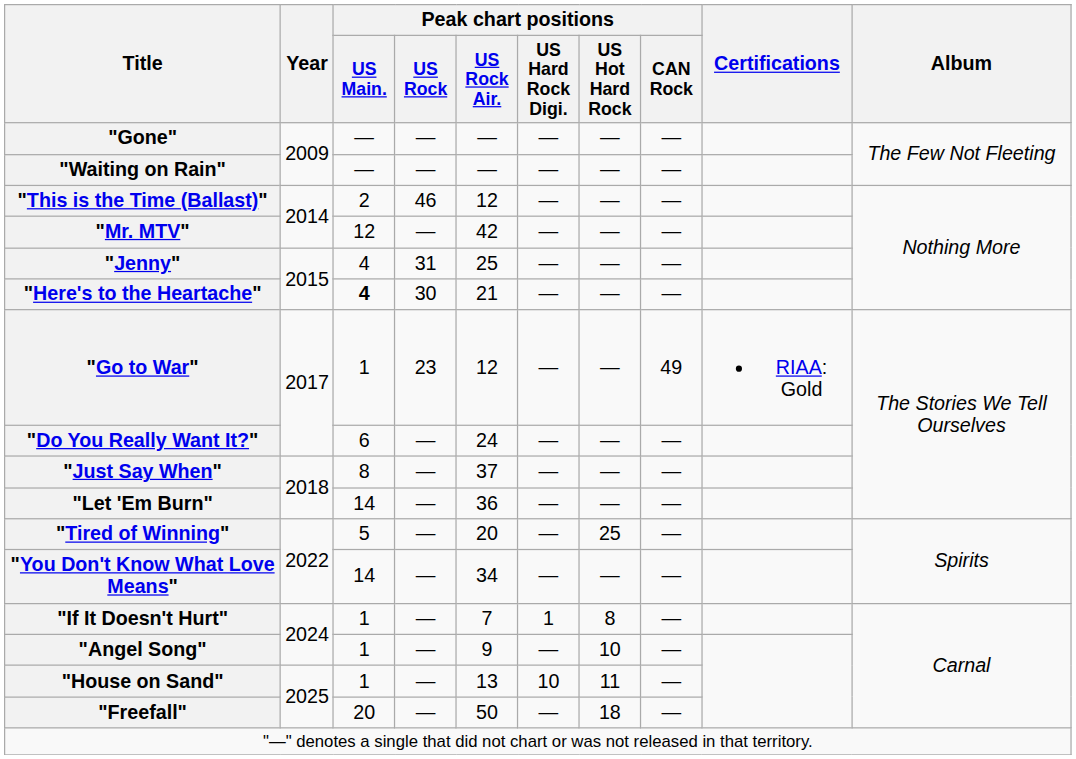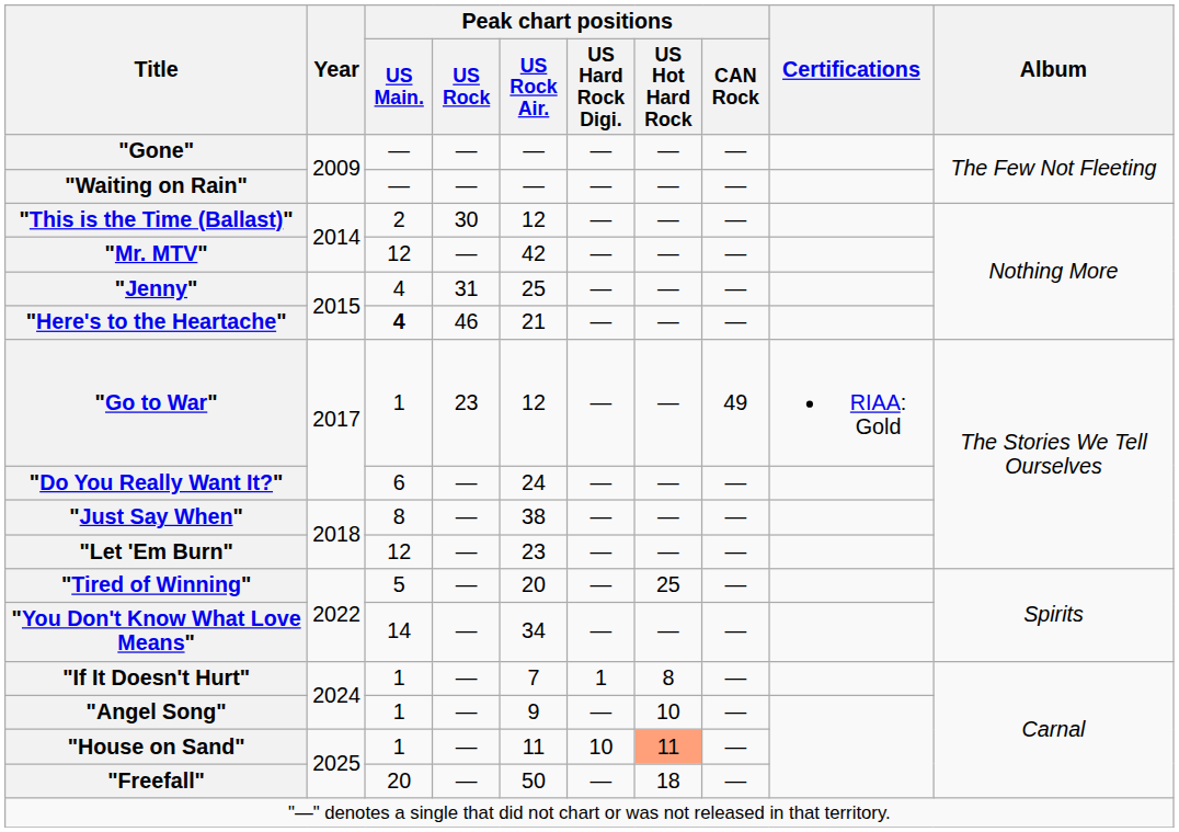"This is the Time (Ballast)" | Peak chart positions / US Rock: 46 -> 30
"Here's to the Heartache" | Peak chart positions / US Rock: 30 -> 46
"Just Say When" | Peak chart positions / US Rock Air.: 37 -> 38
"Let 'Em Burn" | Peak chart positions / US Main.: 14 -> 12
"Let 'Em Burn" | Peak chart positions / US Rock Air.: 36 -> 23
"House on Sand" | Peak chart positions / US Rock Air.: 13 -> 11
"House on Sand" | Peak chart positions / US Hot Hard Rock: no background -> lightsalmon background
